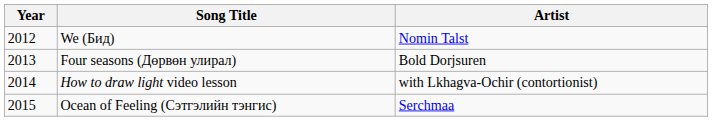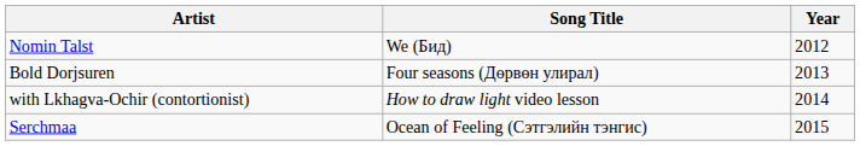columns swapped: Year <-> Artist
